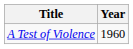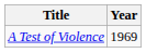A Test of Violence | Year: 1960 -> 1969
